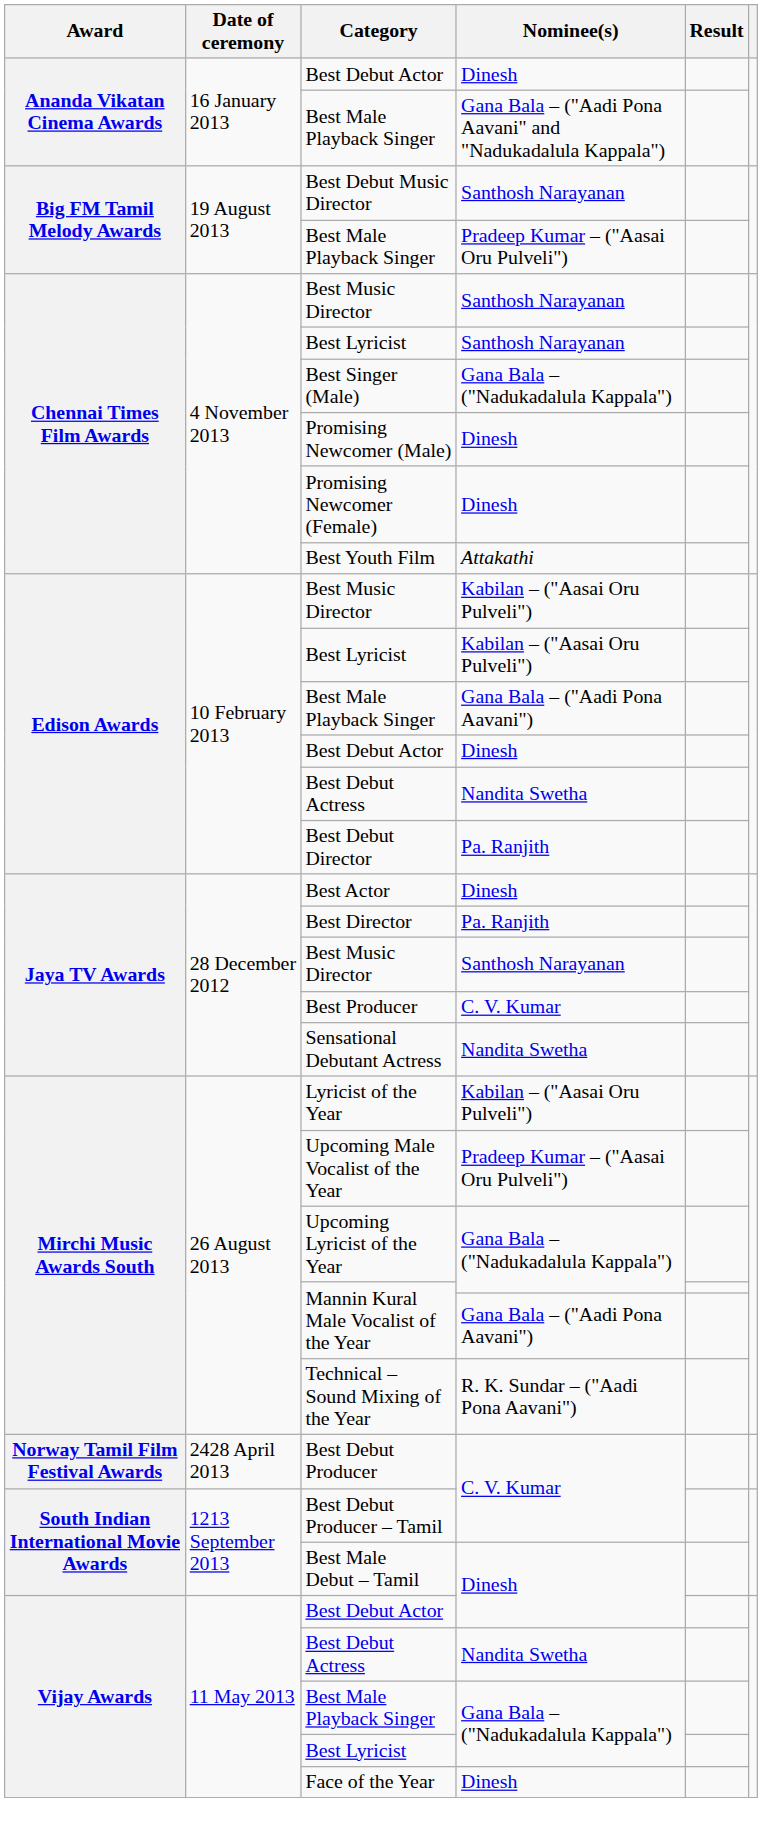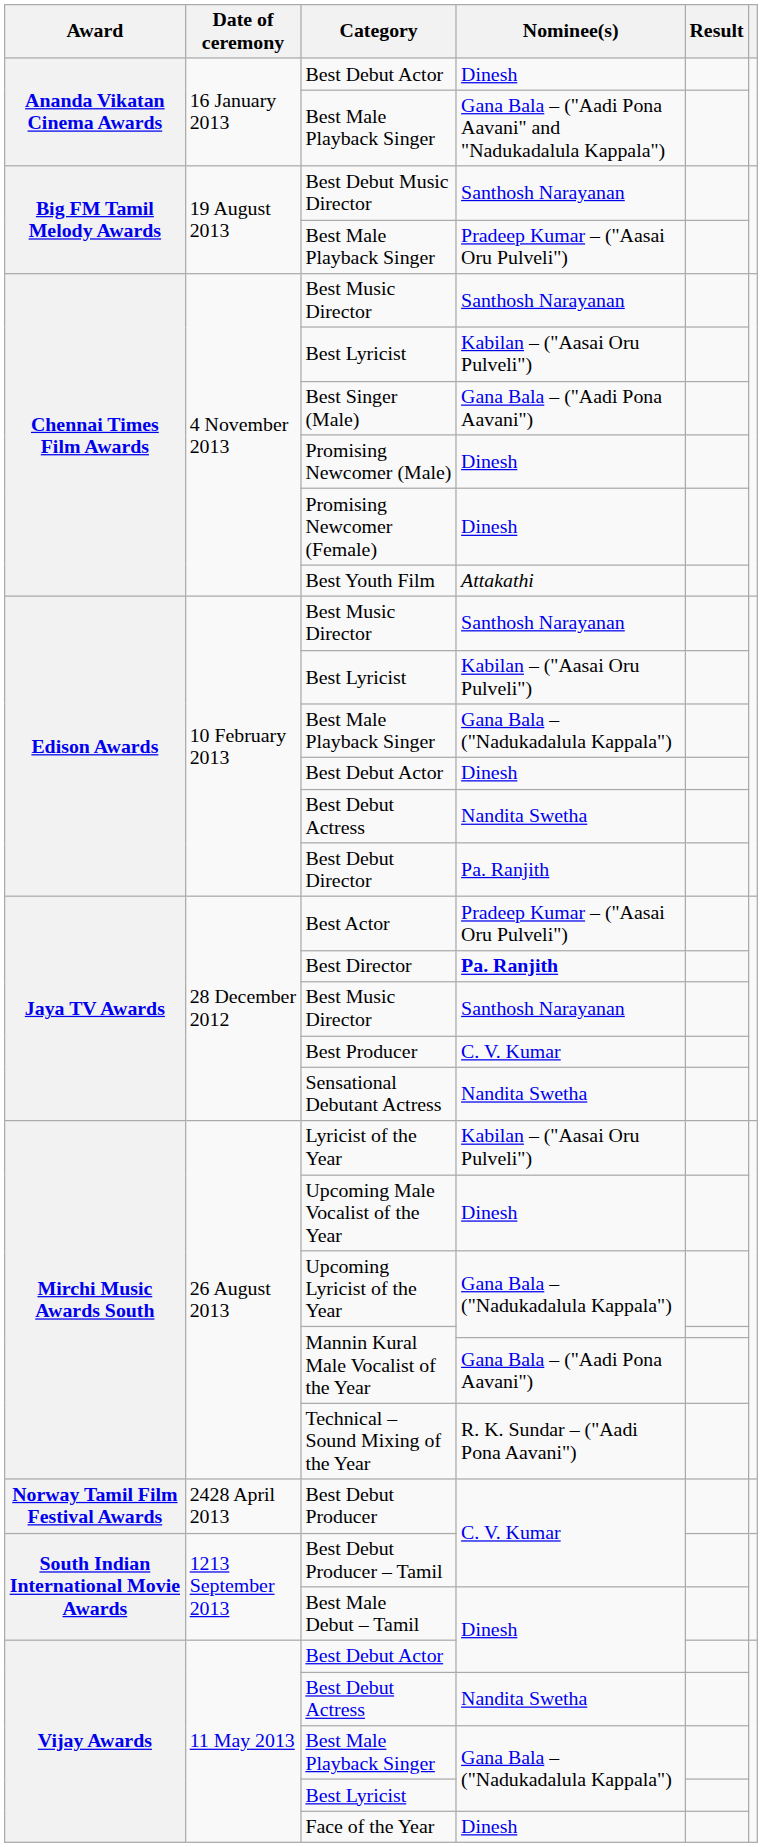Chennai Times Film Awards / Best Lyricist | Nominee(s): Santhosh Narayanan -> Kabilan – ("Aasai Oru Pulveli")
Best Singer (Male) | Nominee(s): Gana Bala – ("Nadukadalula Kappala") -> Gana Bala – ("Aadi Pona Aavani")
Edison Awards / Best Music Director | Nominee(s): Kabilan – ("Aasai Oru Pulveli") -> Santhosh Narayanan
Edison Awards / Best Male Playback Singer | Nominee(s): Gana Bala – ("Aadi Pona Aavani") -> Gana Bala – ("Nadukadalula Kappala")
Best Actor | Nominee(s): Dinesh -> Pradeep Kumar – ("Aasai Oru Pulveli")
Best Director | Nominee(s): normal -> bold
Upcoming Male Vocalist of the Year | Nominee(s): Pradeep Kumar – ("Aasai Oru Pulveli") -> Dinesh
